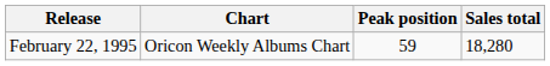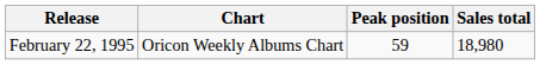February 22, 1995 | Sales total: 18,280 -> 18,980
